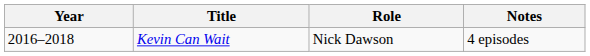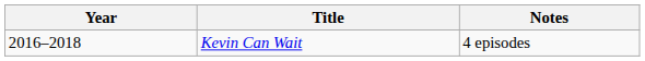- column: Role | Nick Dawson
